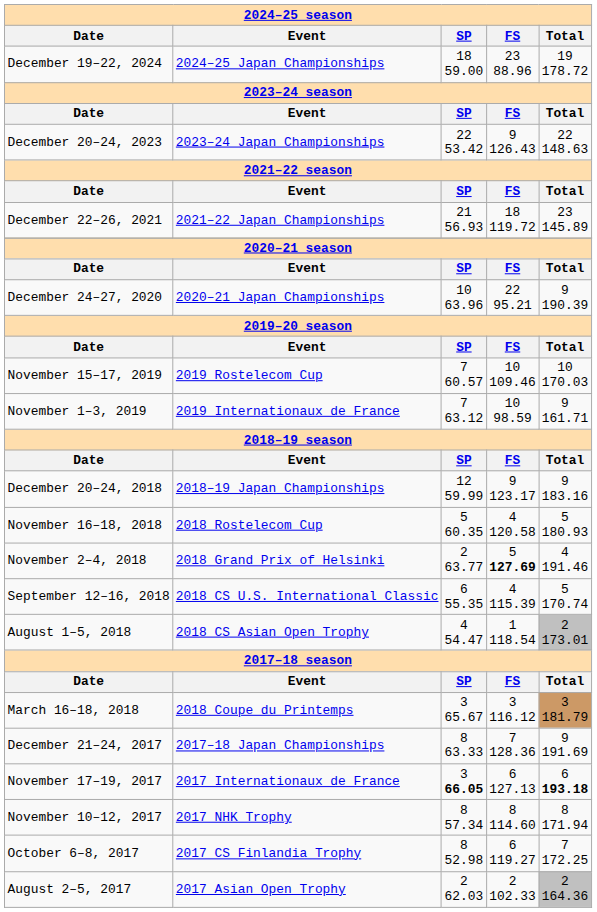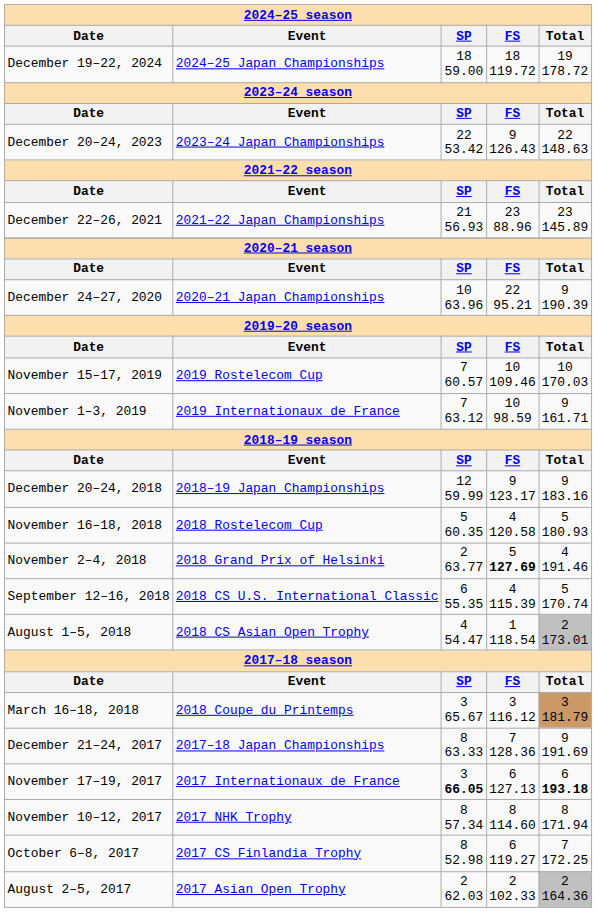December 19–22, 2024 | FS: 23 88.96 -> 18 119.72
December 22–26, 2021 | FS: 18 119.72 -> 23 88.96
